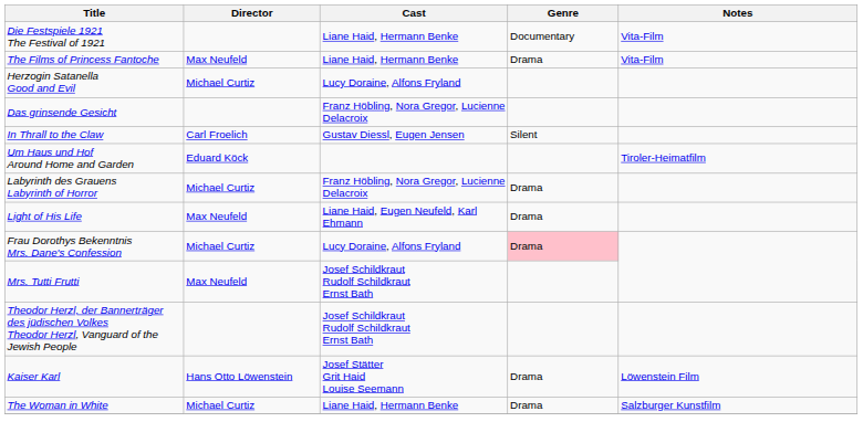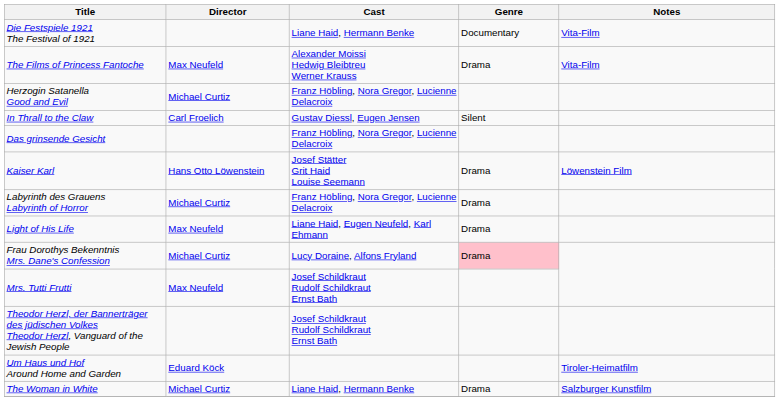The Films of Princess Fantoche | Cast: Liane Haid, Hermann Benke -> Alexander Moissi Hedwig Bleibtreu Werner Krauss
Herzogin Satanella Good and Evil | Cast: Lucy Doraine, Alfons Fryland -> Franz Höbling, Nora Gregor, Lucienne Delacroix
rows swapped: Das grinsende Gesicht <-> In Thrall to the Claw
rows swapped: Kaiser Karl <-> Um Haus und Hof Around Home and Garden
